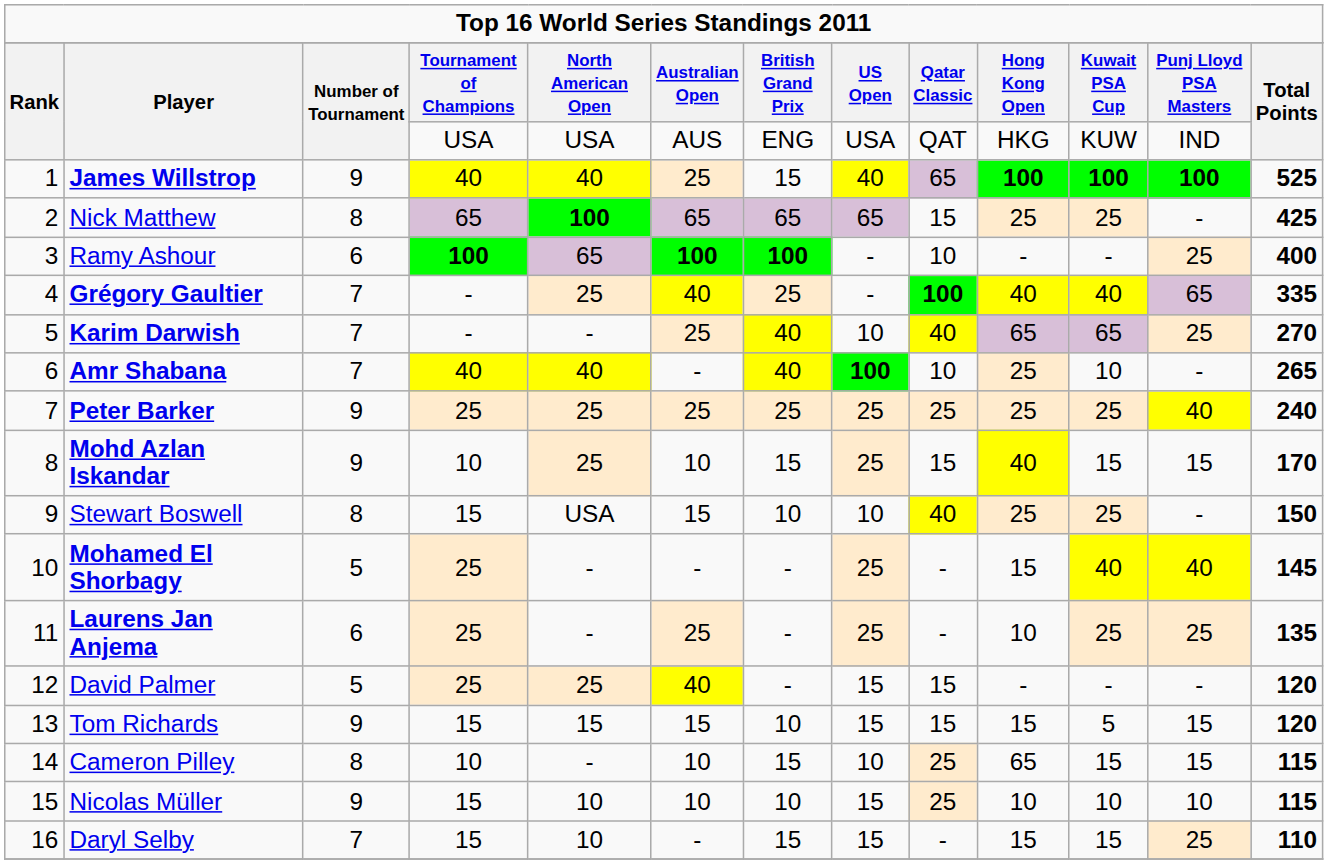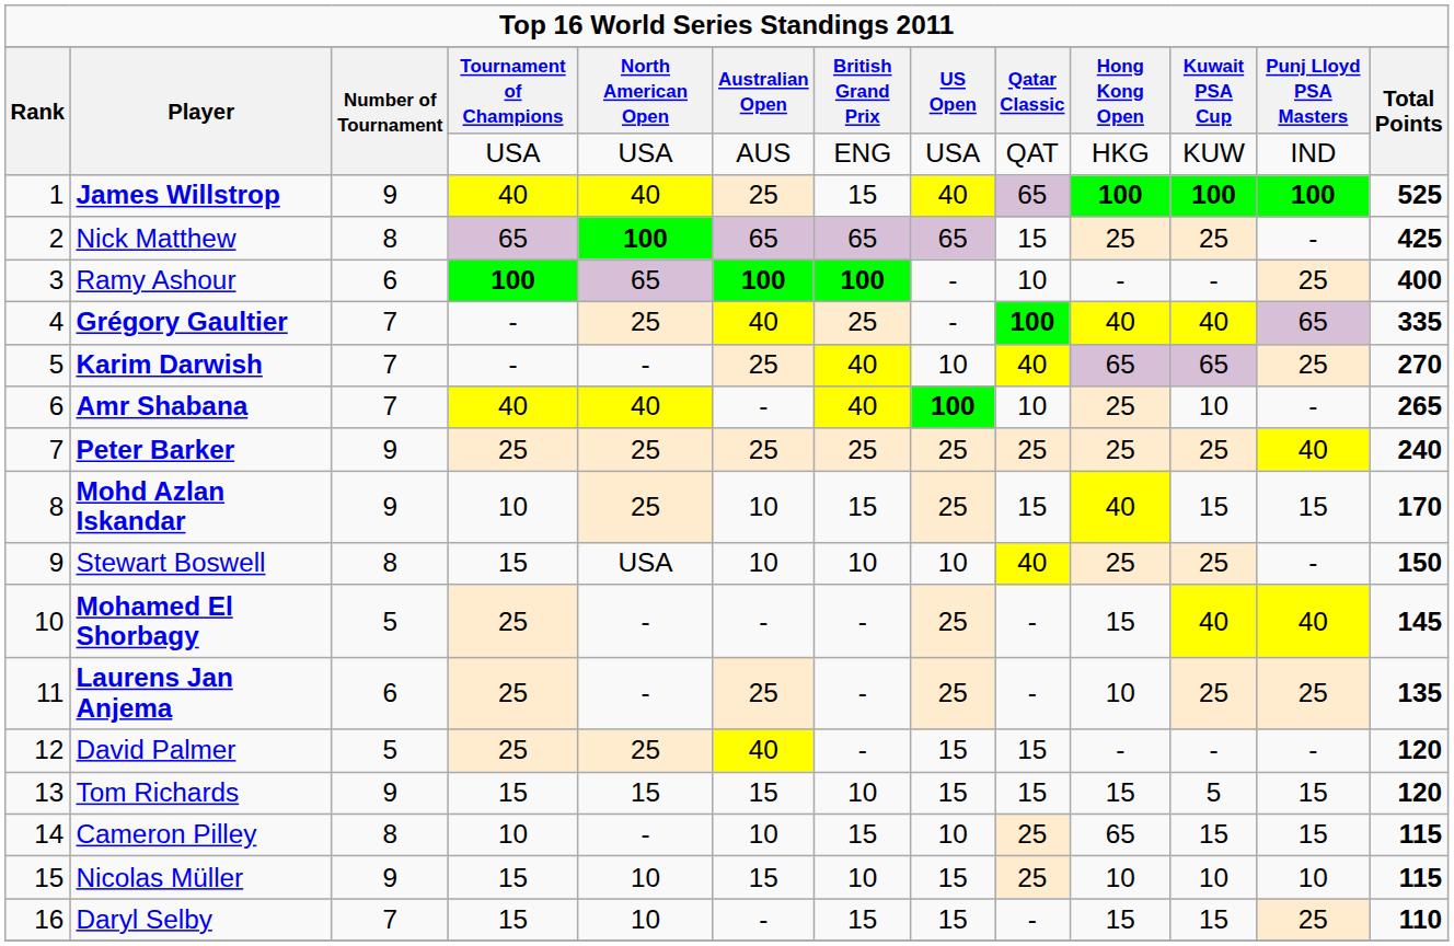Stewart Boswell | column 6: 15 -> 10
Nicolas Müller | column 6: 10 -> 15
